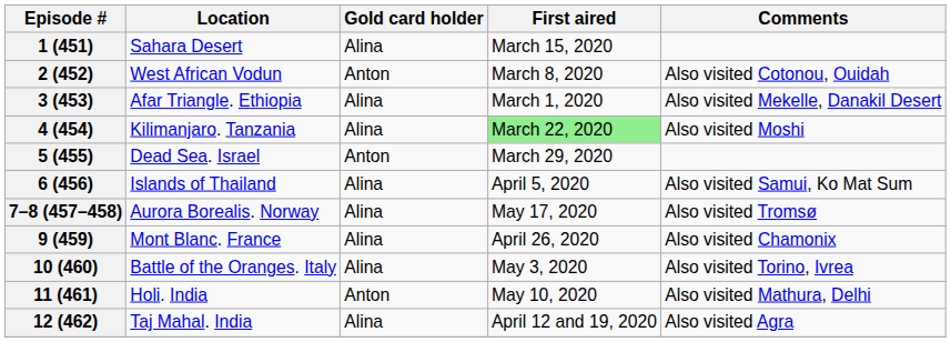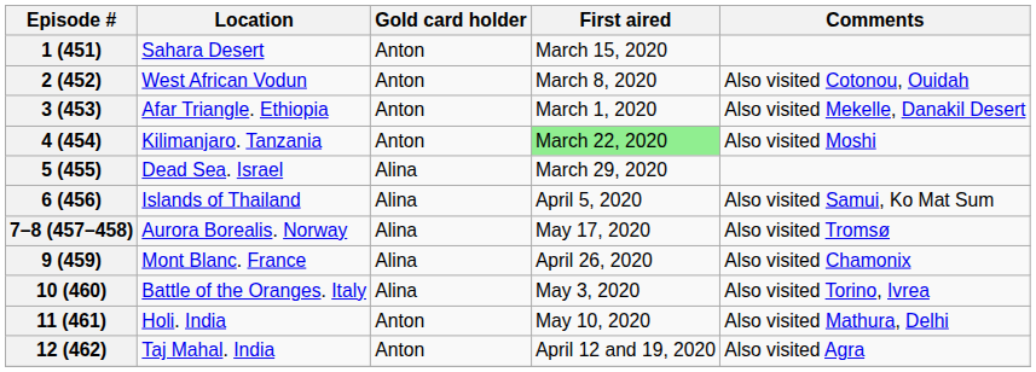1 (451) | Gold card holder: Alina -> Anton
3 (453) | Gold card holder: Alina -> Anton
4 (454) | Gold card holder: Alina -> Anton
5 (455) | Gold card holder: Anton -> Alina
12 (462) | Gold card holder: Alina -> Anton
